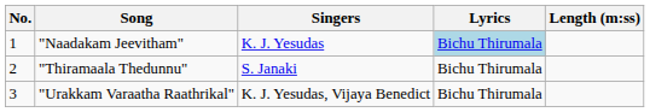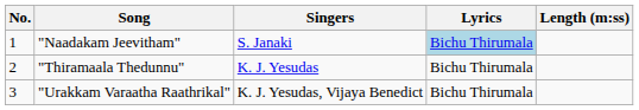"Naadakam Jeevitham" | Singers: K. J. Yesudas -> S. Janaki
"Thiramaala Thedunnu" | Singers: S. Janaki -> K. J. Yesudas
